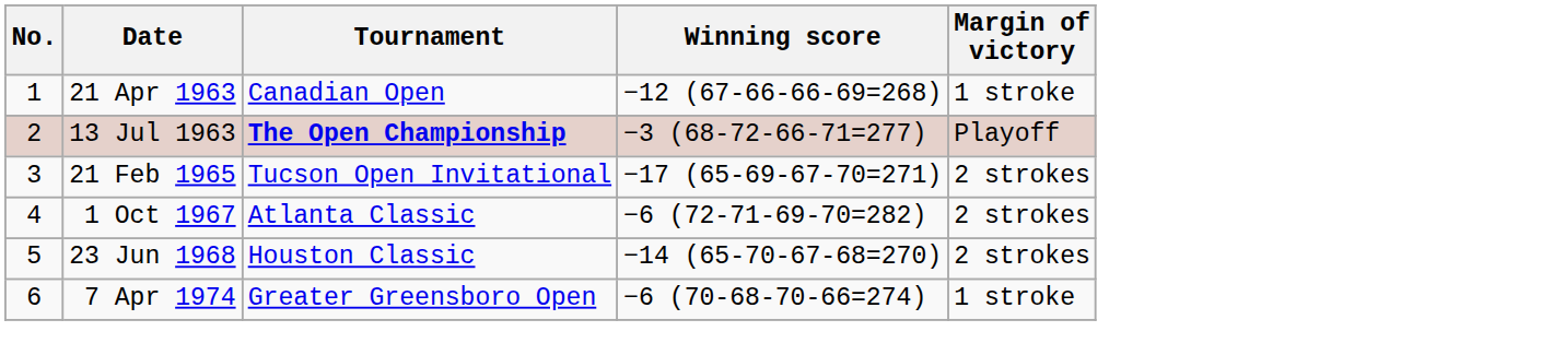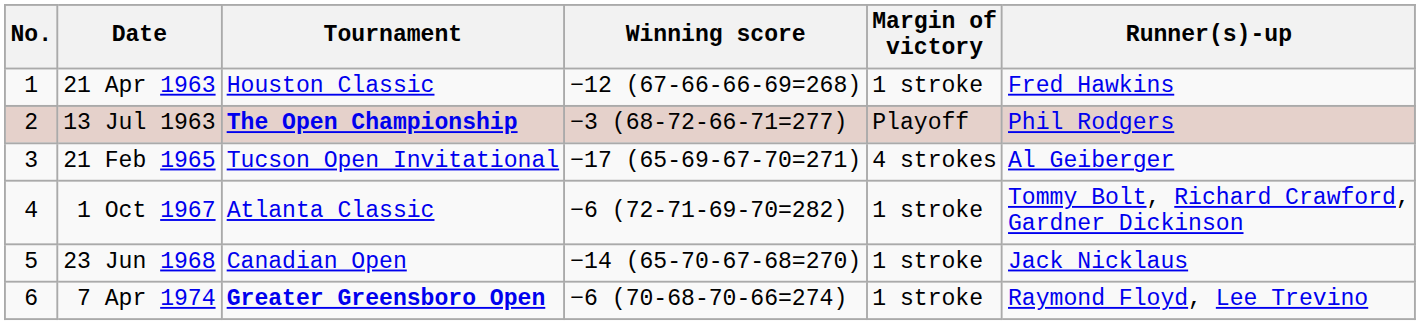+ column: Runner(s)-up | Fred Hawkins | Phil Rodgers | Al Geiberger | Tommy Bolt, Richard Crawford, Gardner Dickinson | Jack Nicklaus | Raymond Floyd, Lee Trevino
21 Apr 1963 | Tournament: Canadian Open -> Houston Classic
21 Feb 1965 | Margin of victory: 2 strokes -> 4 strokes
1 Oct 1967 | Margin of victory: 2 strokes -> 1 stroke
23 Jun 1968 | Tournament: Houston Classic -> Canadian Open
23 Jun 1968 | Margin of victory: 2 strokes -> 1 stroke
7 Apr 1974 | Tournament: normal -> bold
